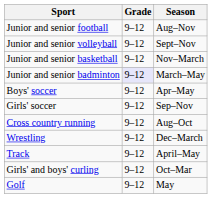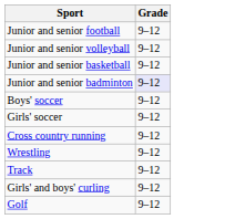- column: Season | Aug–Nov | Sept–Nov | Nov–March | March–May | Apr–May | Sep–Nov | Aug–Oct | Dec–March | April–May | Oct–Mar | May
